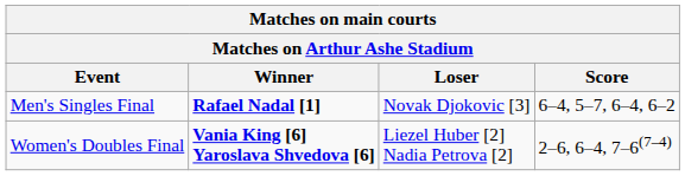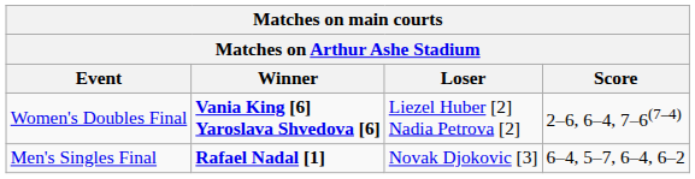rows swapped: Women's Doubles Final <-> Men's Singles Final
